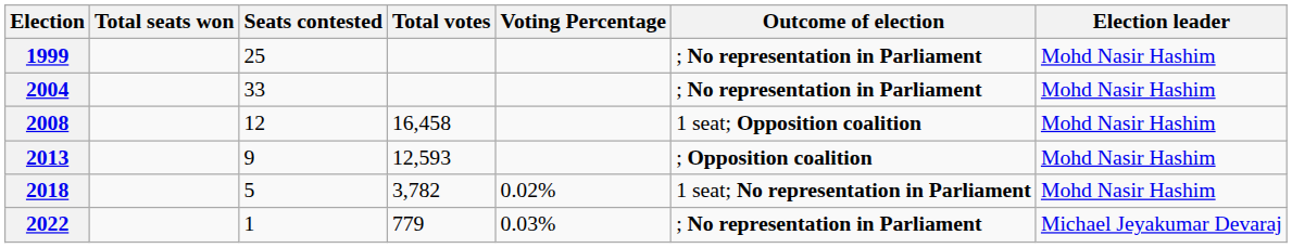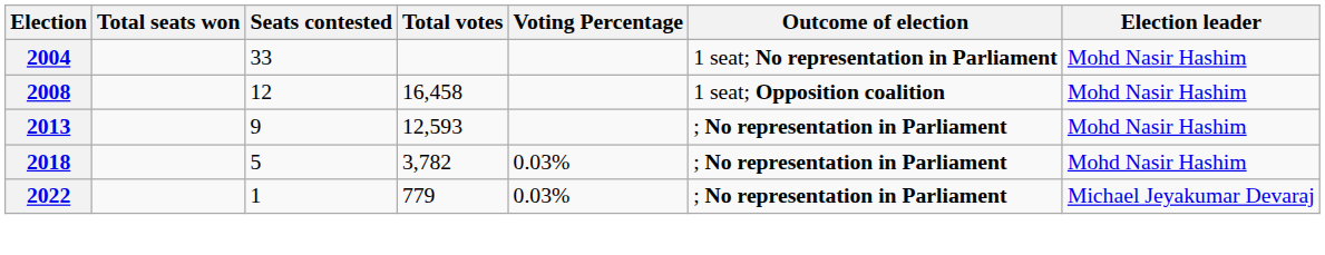- row: 1999 | 25 | ; No representation in Parliament | Mohd Nasir Hashim
2004 | Outcome of election: ; No representation in Parliament -> 1 seat; No representation in Parliament
2013 | Outcome of election: ; Opposition coalition -> ; No representation in Parliament
2018 | Voting Percentage: 0.02% -> 0.03%
2018 | Outcome of election: 1 seat; No representation in Parliament -> ; No representation in Parliament
